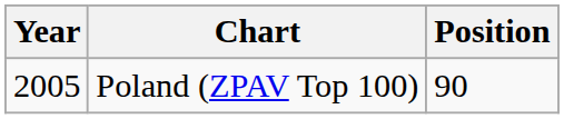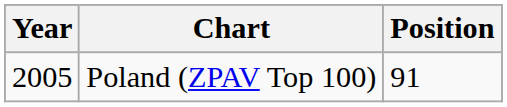Poland (ZPAV Top 100) | Position: 90 -> 91
